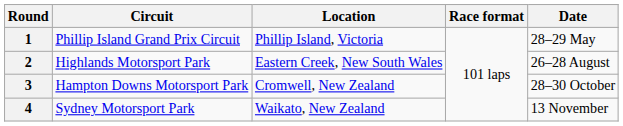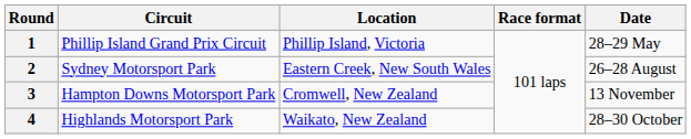2 | Circuit: Highlands Motorsport Park -> Sydney Motorsport Park
3 | Date: 28–30 October -> 13 November
4 | Circuit: Sydney Motorsport Park -> Highlands Motorsport Park
4 | Date: 13 November -> 28–30 October
